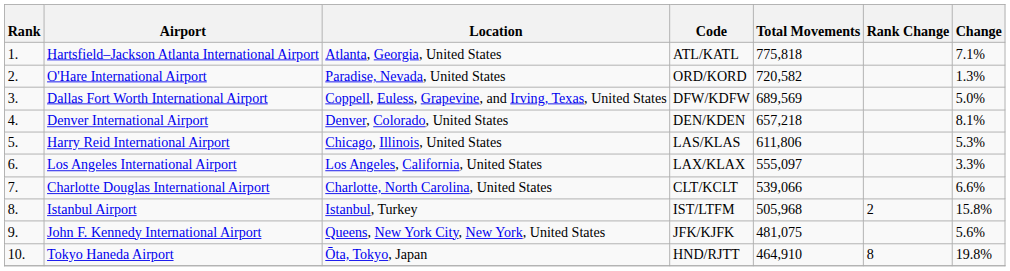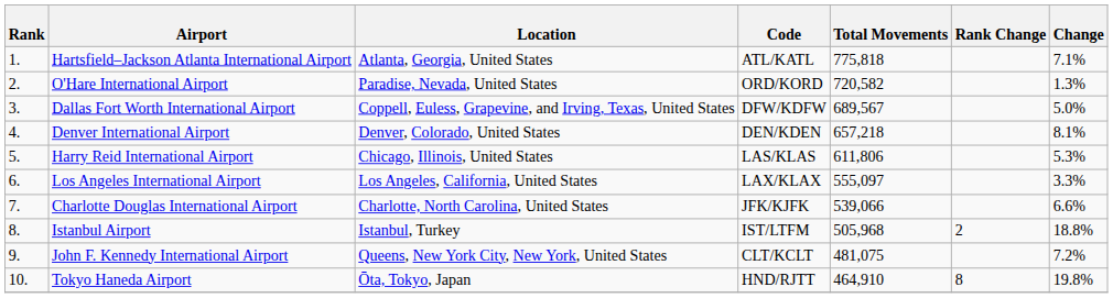Dallas Fort Worth International Airport | Total Movements: 689,569 -> 689,567
Charlotte Douglas International Airport | Code: CLT/KCLT -> JFK/KJFK
Istanbul Airport | Change: 15.8% -> 18.8%
John F. Kennedy International Airport | Code: JFK/KJFK -> CLT/KCLT
John F. Kennedy International Airport | Change: 5.6% -> 7.2%
